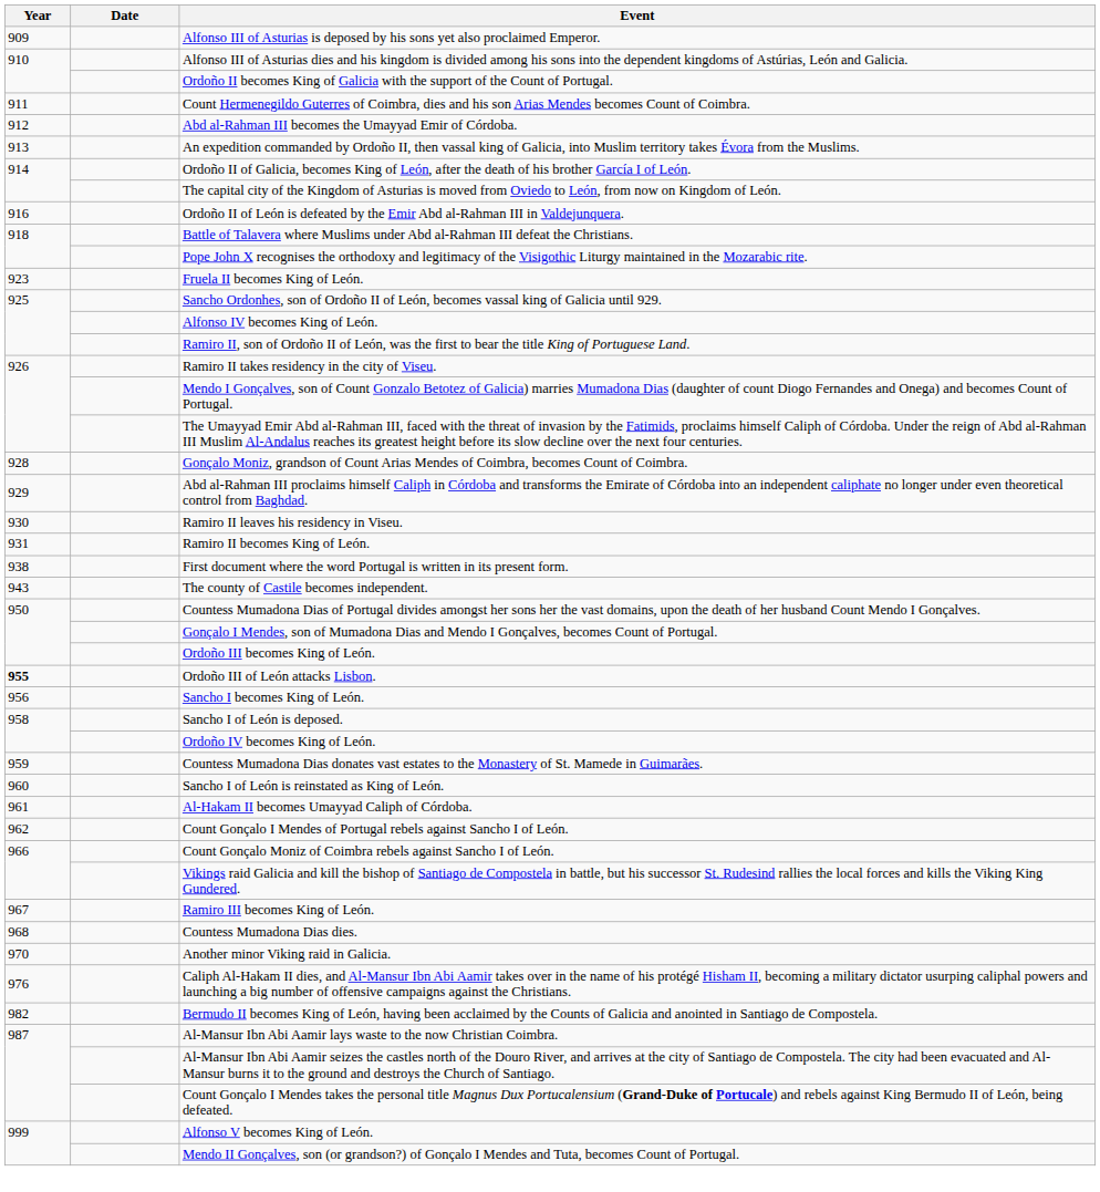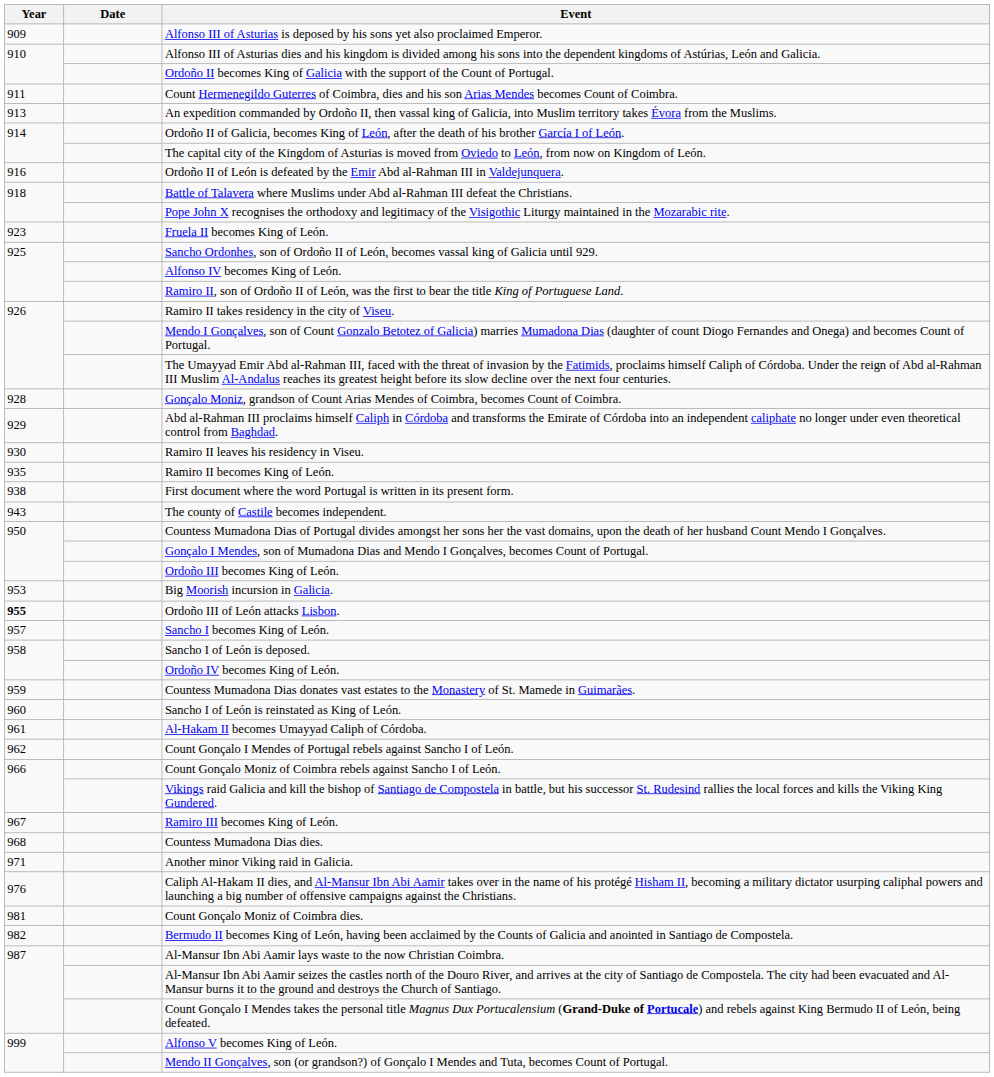- row: 912 | Abd al-Rahman III becomes the Umayyad Emir of Córdoba.
Ramiro II becomes King of León. | Year: 931 -> 935
+ row: 953 | Big Moorish incursion in Galicia.
Sancho I becomes King of León. | Year: 956 -> 957
Another minor Viking raid in Galicia. | Year: 970 -> 971
+ row: 981 | Count Gonçalo Moniz of Coimbra dies.
